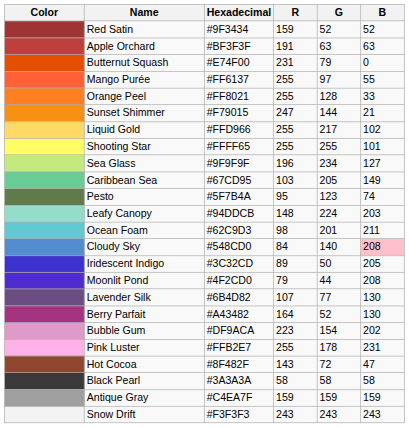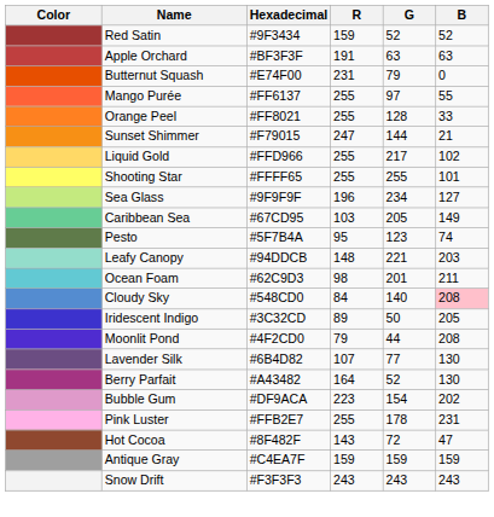Leafy Canopy | G: 224 -> 221
- row: Black Pearl | #3A3A3A | 58 | 58 | 58
